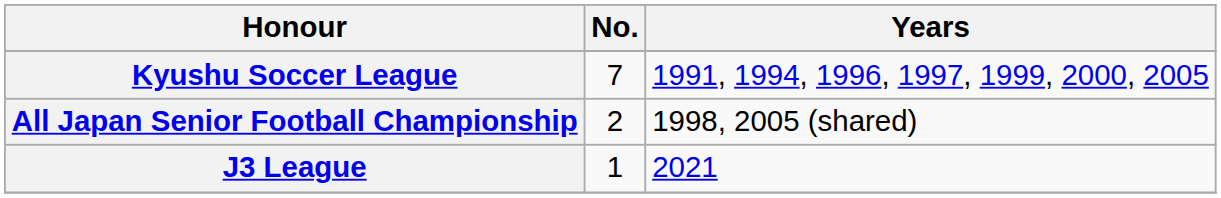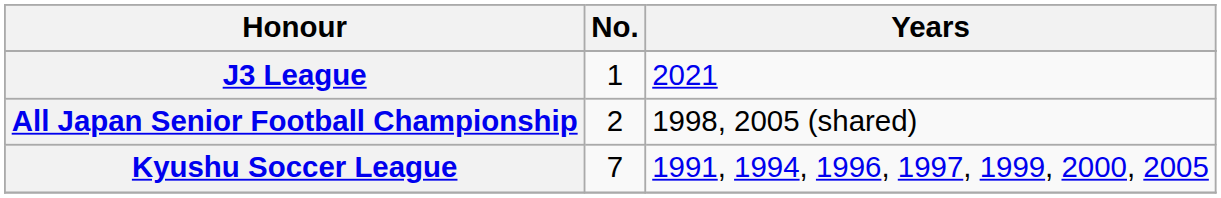rows swapped: Kyushu Soccer League <-> J3 League
